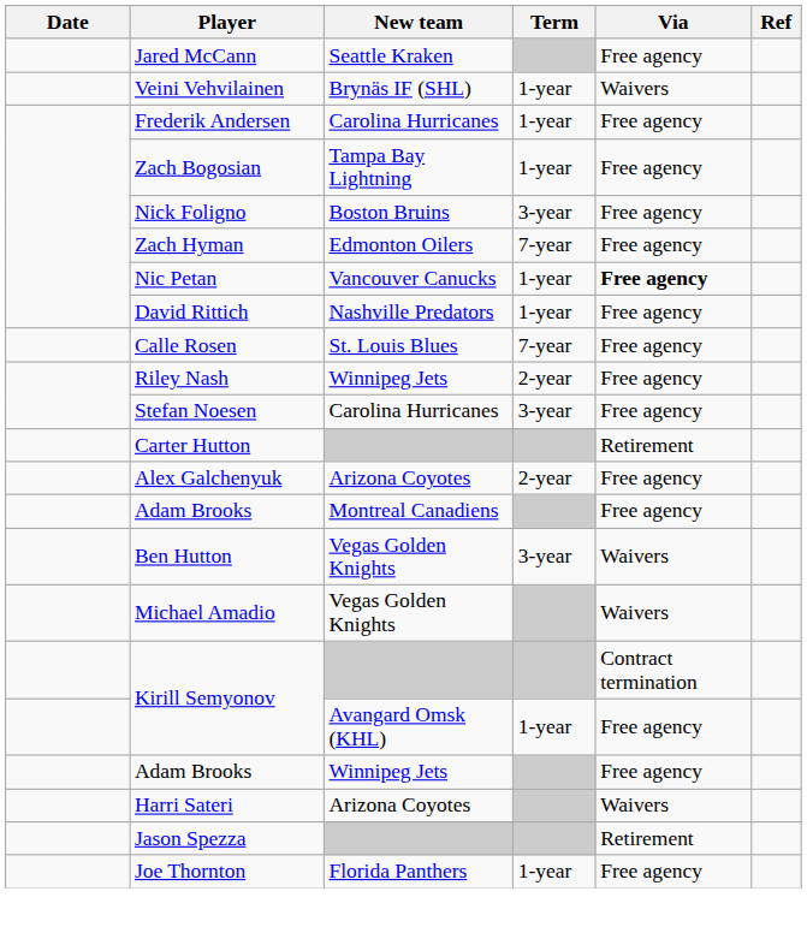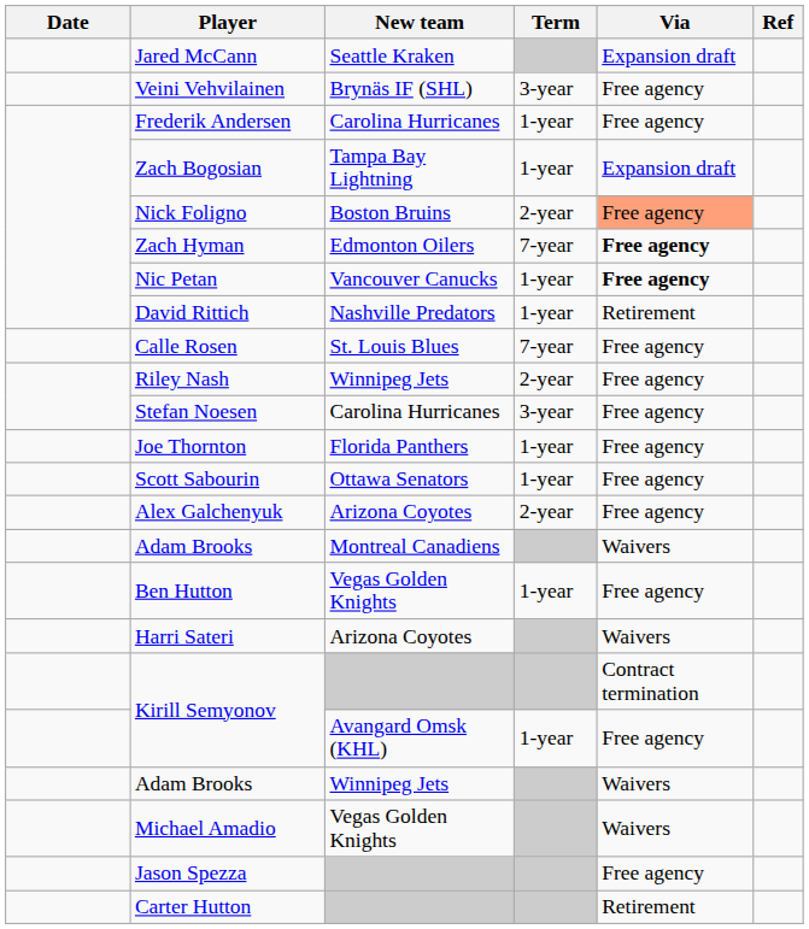Jared McCann | Via: Free agency -> Expansion draft
Veini Vehvilainen | Term: 1-year -> 3-year
Veini Vehvilainen | Via: Waivers -> Free agency
Zach Bogosian | Via: Free agency -> Expansion draft
Nick Foligno | Term: 3-year -> 2-year
Nick Foligno | Via: no background -> lightsalmon background
Zach Hyman | Via: normal -> bold
David Rittich | Via: Free agency -> Retirement
rows swapped: Joe Thornton <-> Carter Hutton
+ row: Scott Sabourin | Ottawa Senators | 1-year | Free agency
Adam Brooks / Montreal Canadiens | Via: Free agency -> Waivers
Ben Hutton | Term: 3-year -> 1-year
Ben Hutton | Via: Waivers -> Free agency
rows swapped: Michael Amadio <-> Harri Sateri
Adam Brooks / Winnipeg Jets | Via: Free agency -> Waivers
Jason Spezza | Via: Retirement -> Free agency
